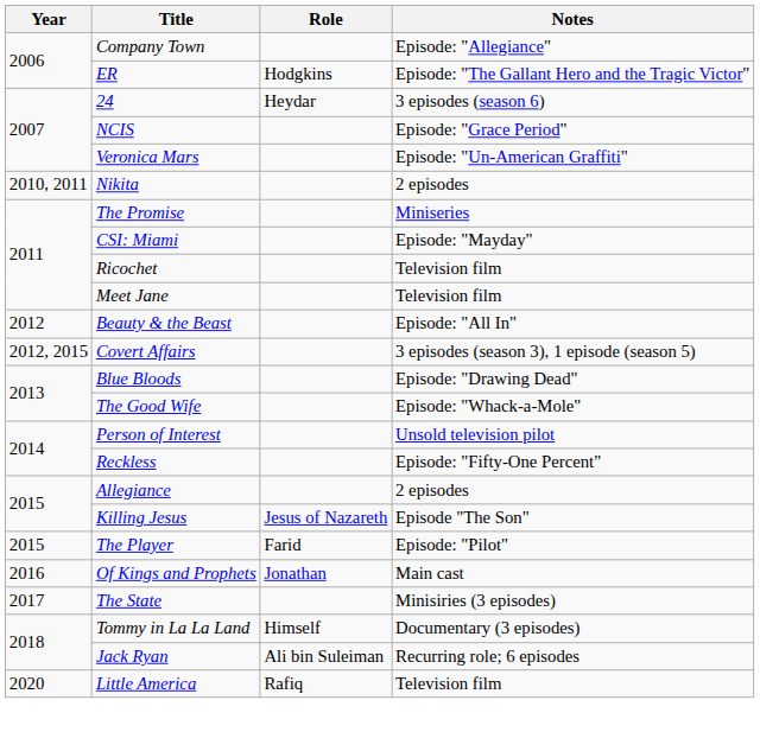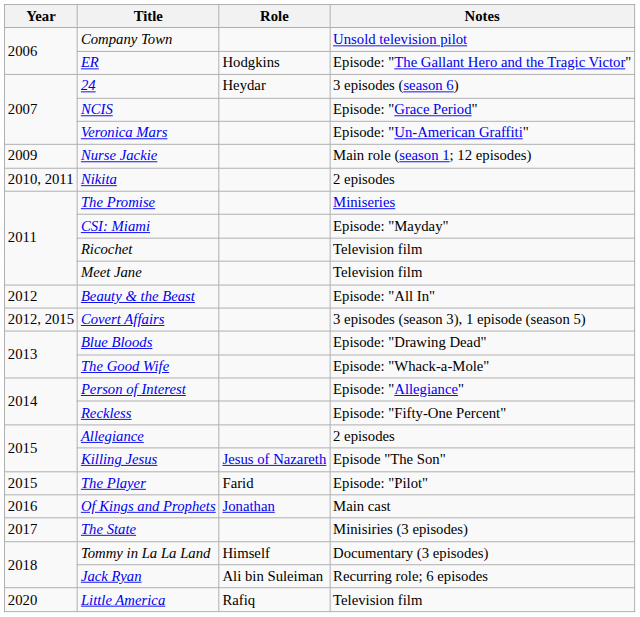Company Town | Notes: Episode: "Allegiance" -> Unsold television pilot
+ row: 2009 | Nurse Jackie | Main role (season 1; 12 episodes)
Person of Interest | Notes: Unsold television pilot -> Episode: "Allegiance"
